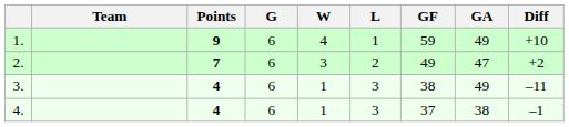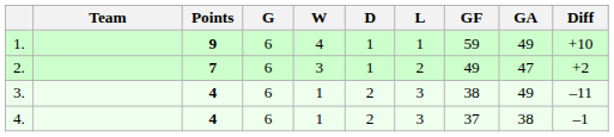+ column: D | 1 | 1 | 2 | 2
